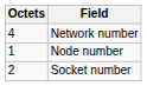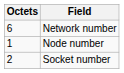Network number | Octets: 4 -> 6
